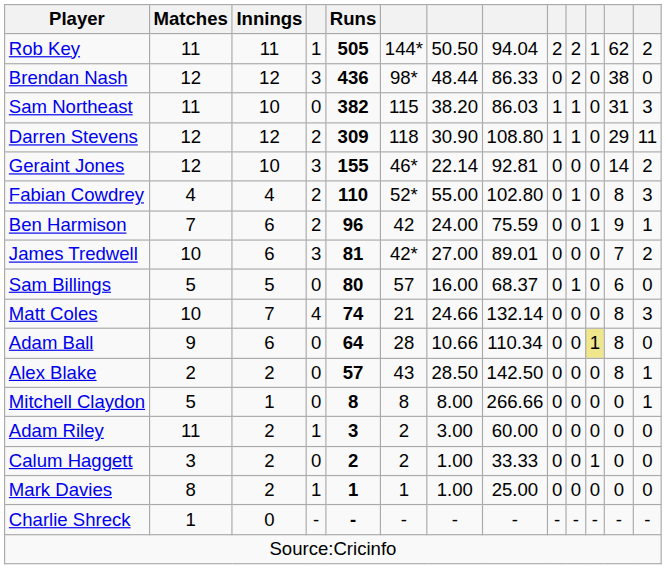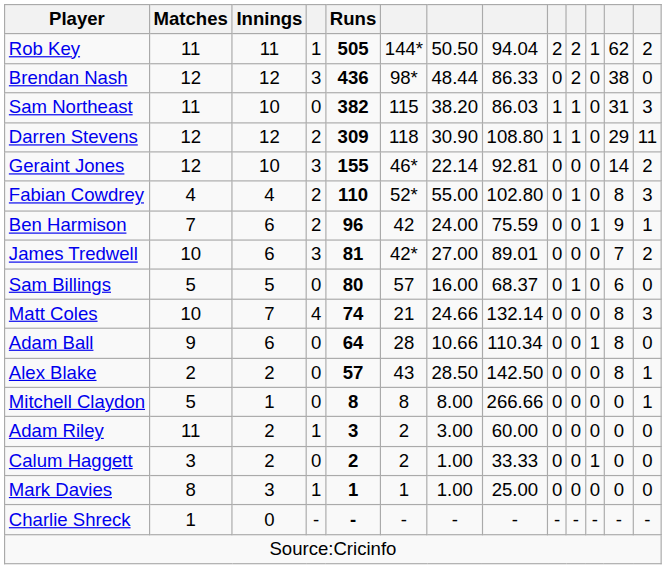Adam Ball | column 11: khaki background -> no background
Mark Davies | Innings: 2 -> 3
